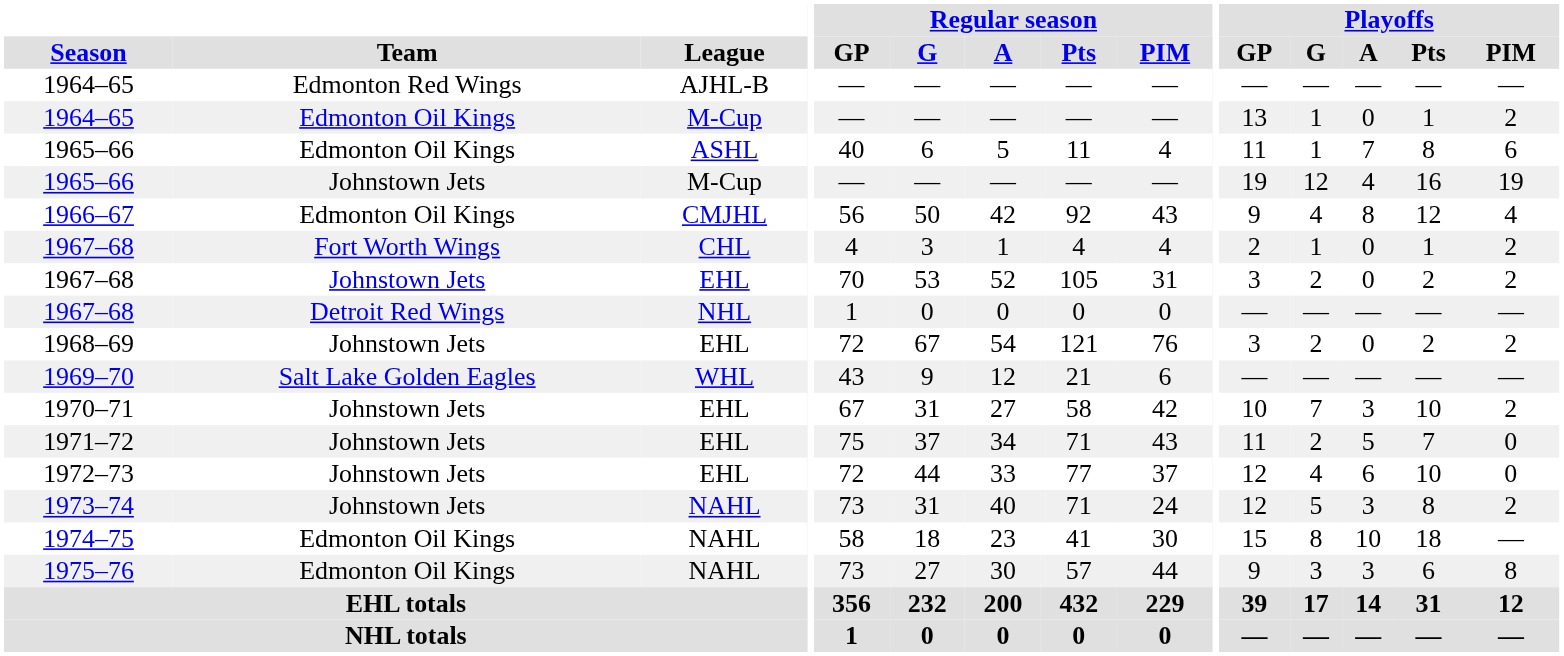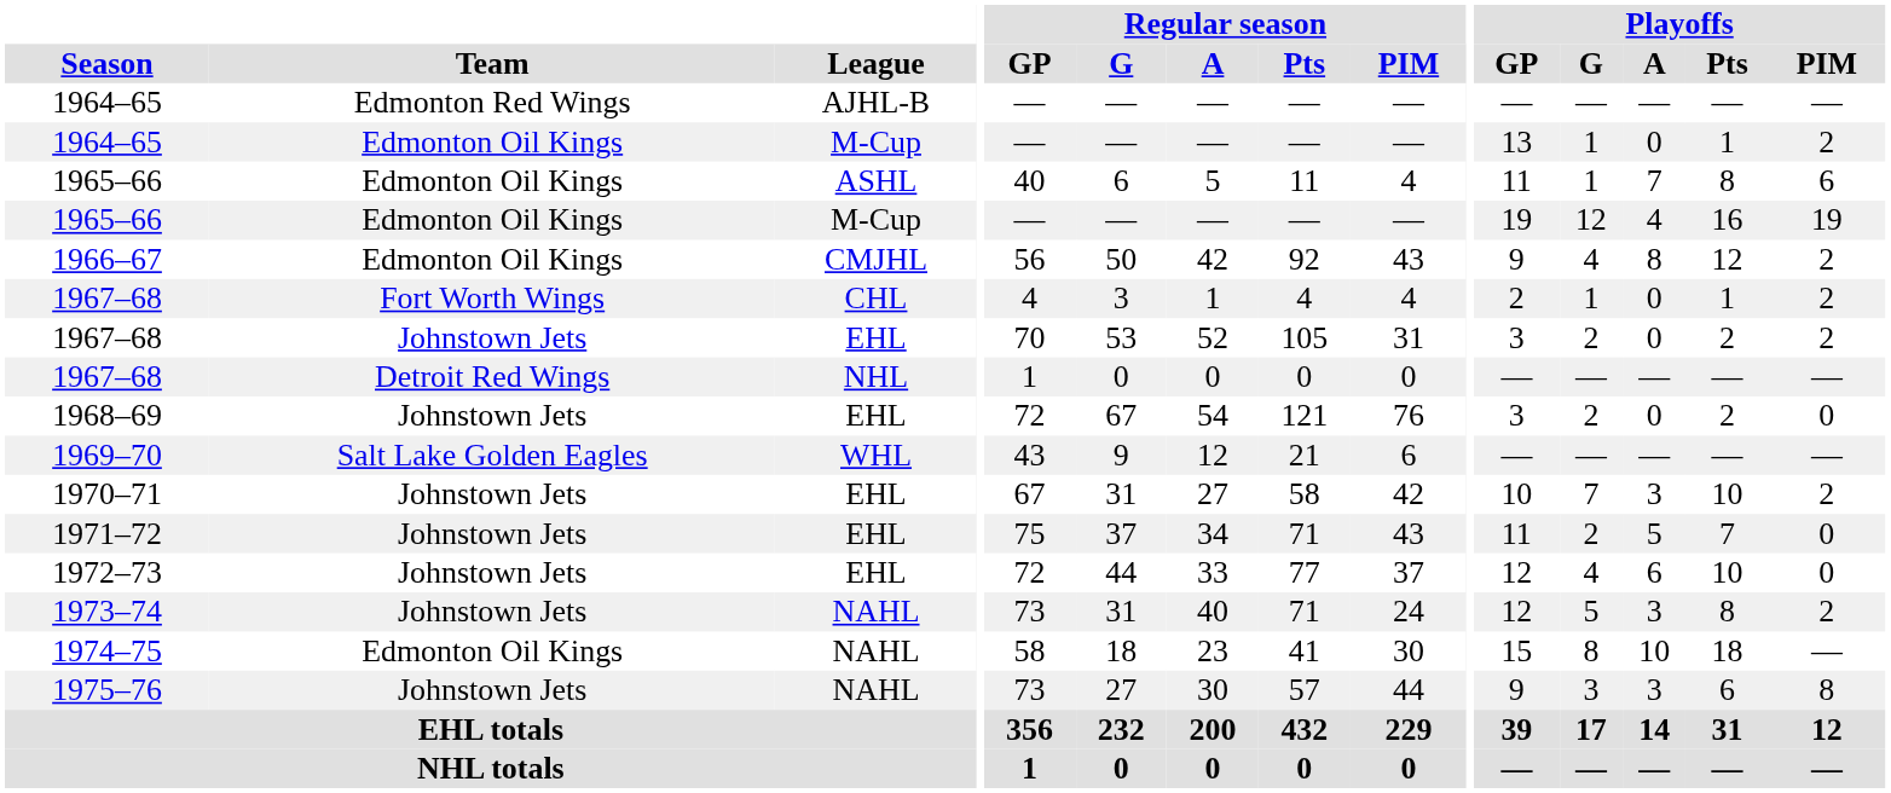1965–66 / M-Cup | Team: Johnstown Jets -> Edmonton Oil Kings
1966–67 | Playoffs / PIM: 4 -> 2
1968–69 | Playoffs / PIM: 2 -> 0
1975–76 | Team: Edmonton Oil Kings -> Johnstown Jets
